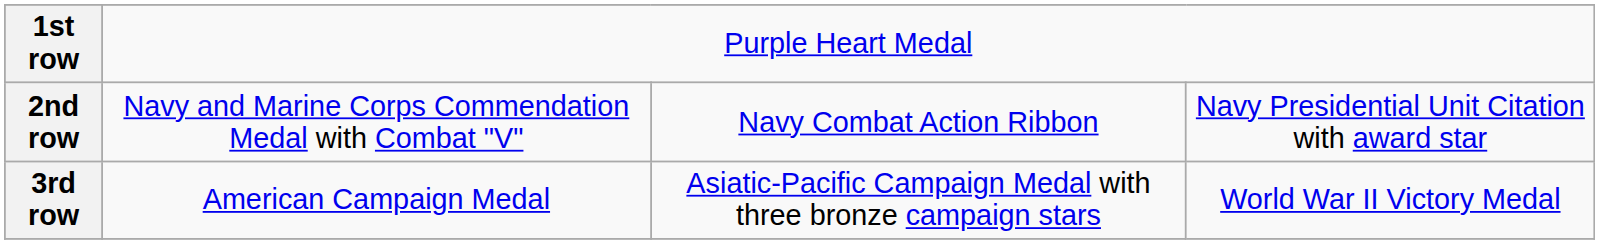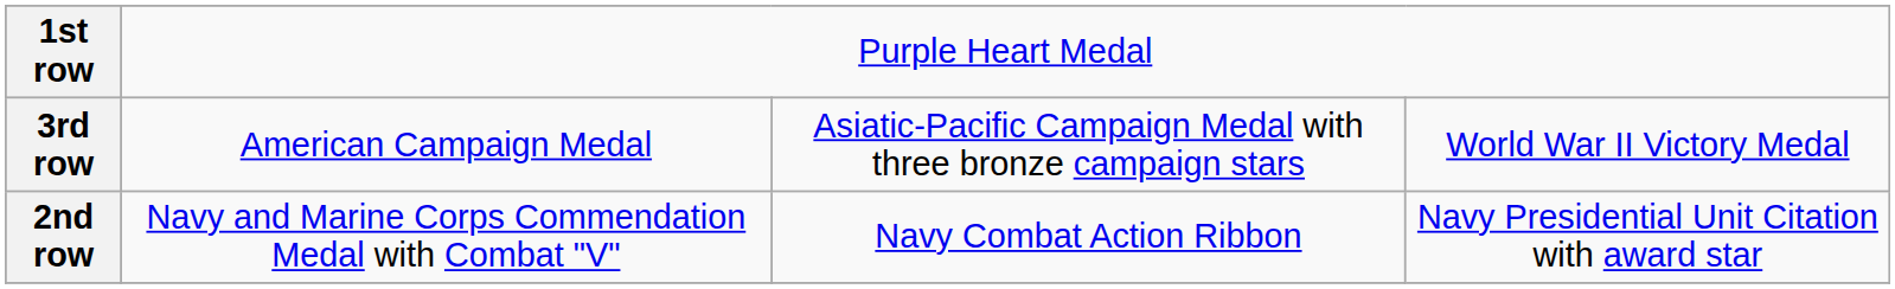rows swapped: 2nd row <-> 3rd row
